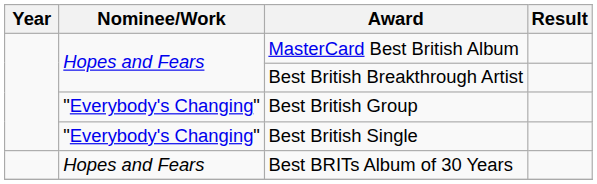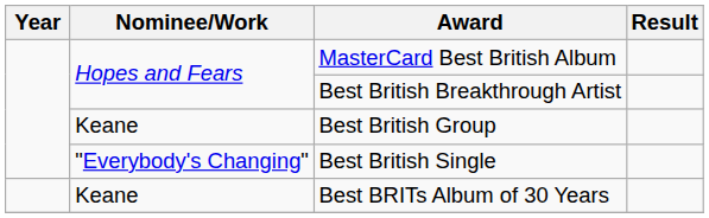Best British Group | Nominee/Work: "Everybody's Changing" -> Keane
Best BRITs Album of 30 Years | Nominee/Work: Hopes and Fears -> Keane
